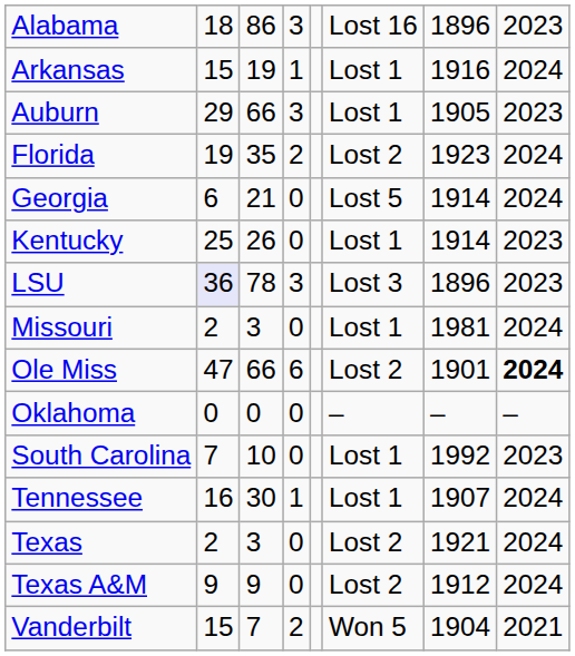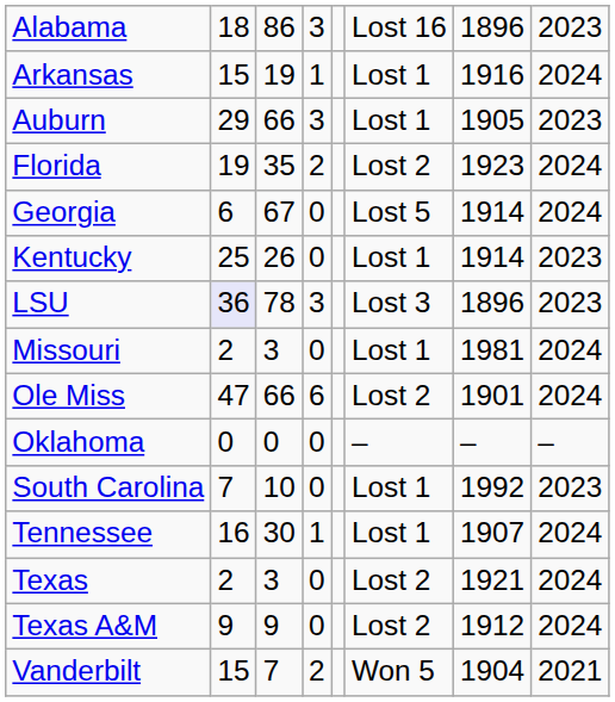Georgia | column 3: 21 -> 67
Ole Miss | column 8: bold -> normal
